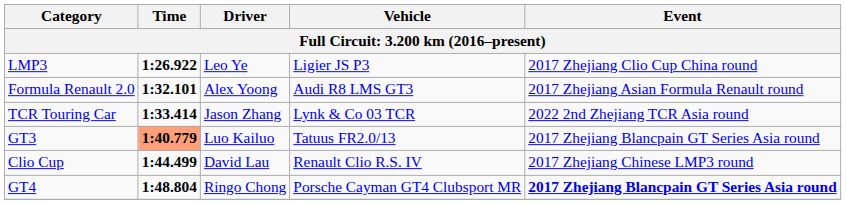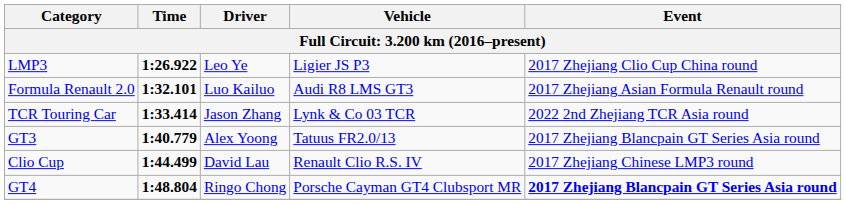Formula Renault 2.0 | Driver: Alex Yoong -> Luo Kailuo
GT3 | Time: lightsalmon background -> no background
GT3 | Driver: Luo Kailuo -> Alex Yoong
